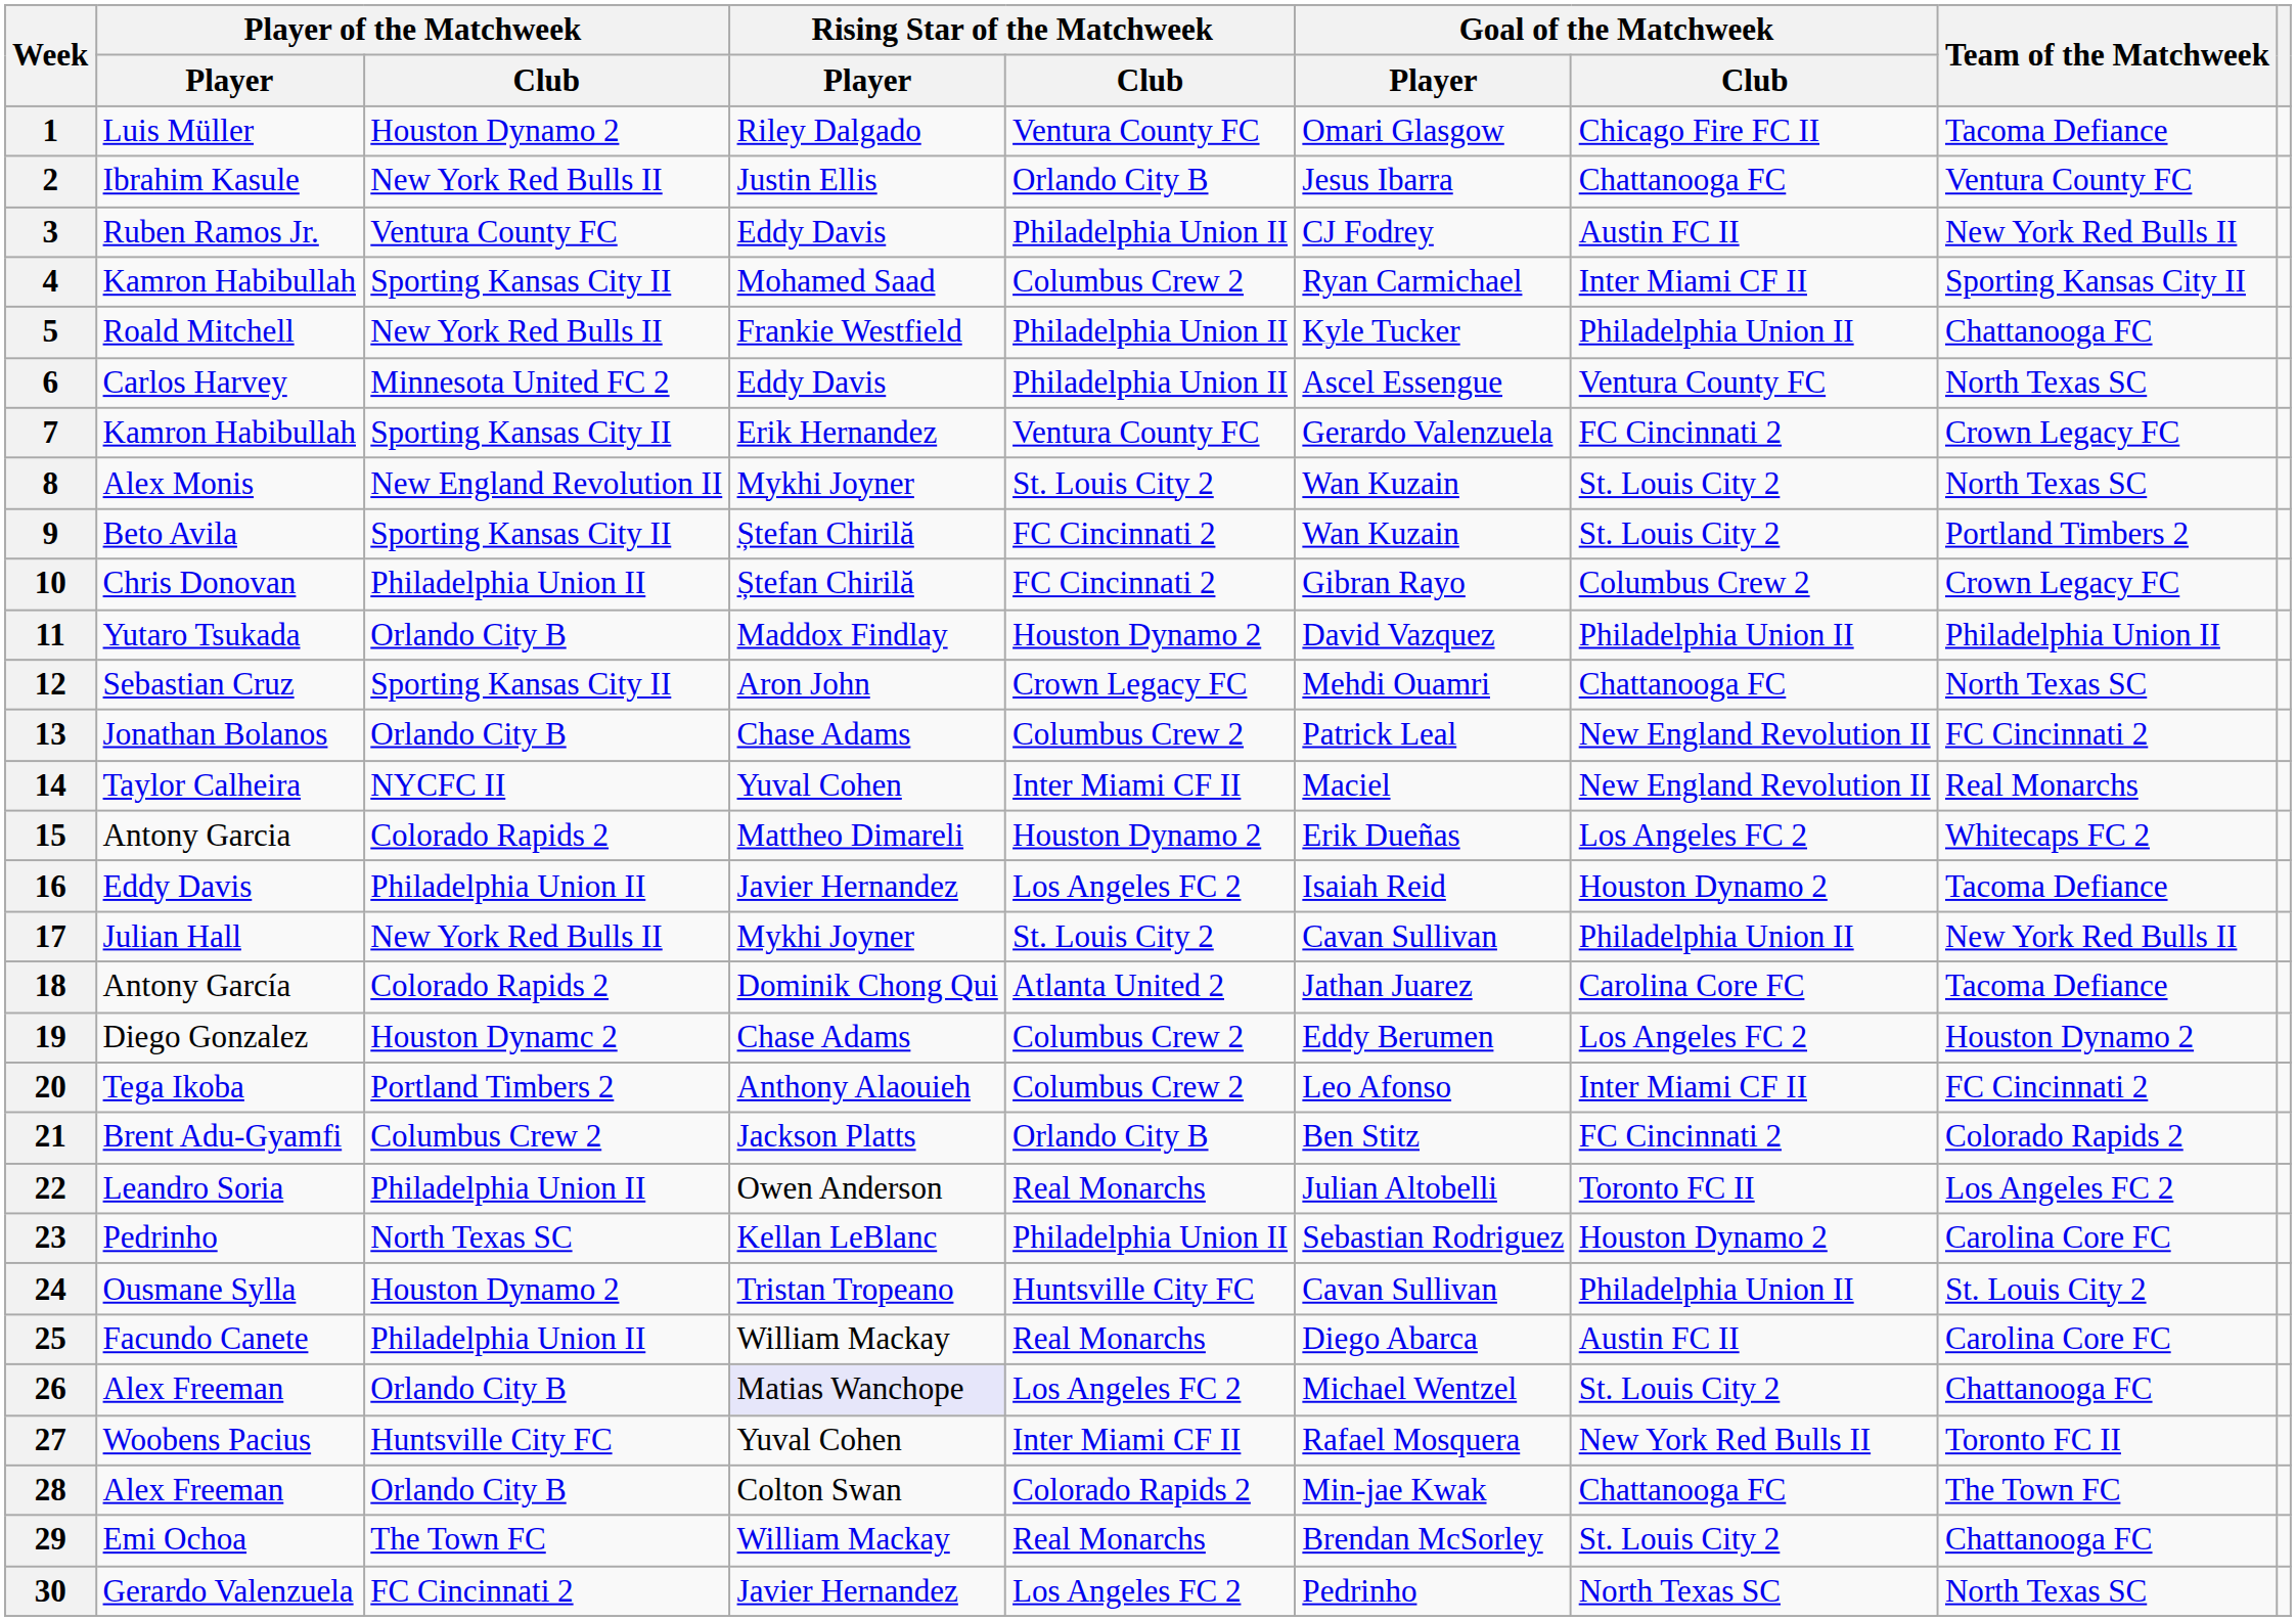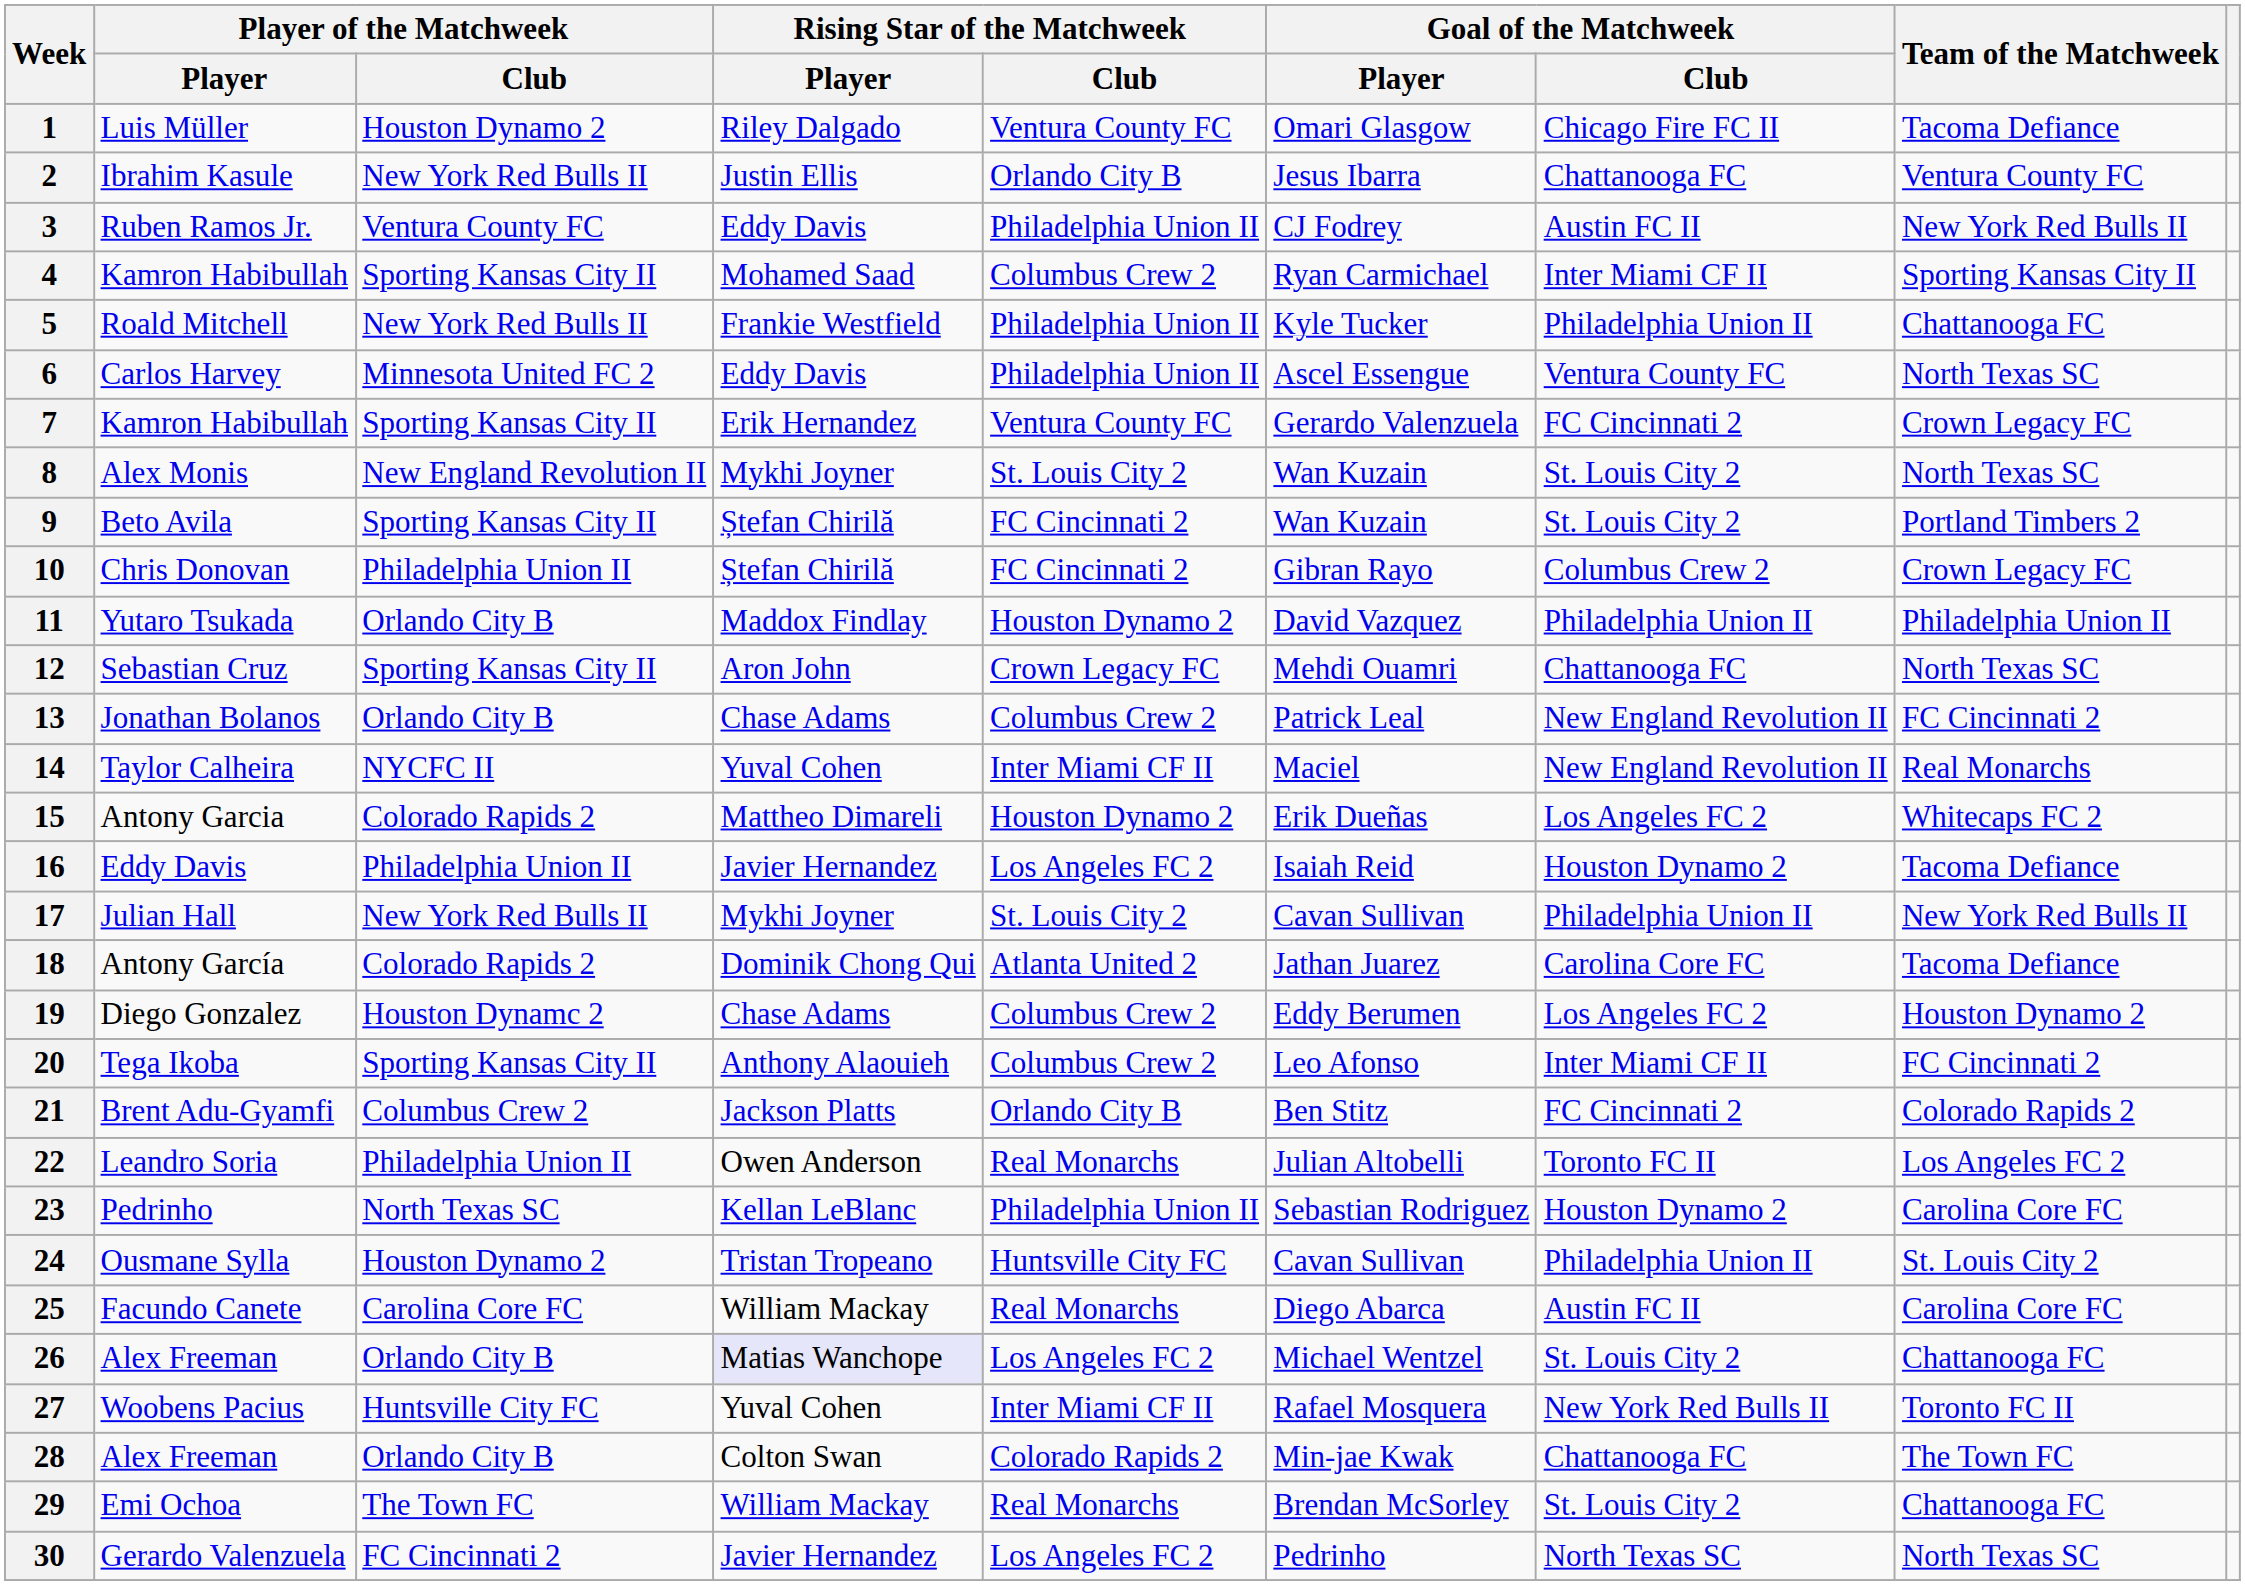20 | Player of the Matchweek / Club: Portland Timbers 2 -> Sporting Kansas City II
25 | Player of the Matchweek / Club: Philadelphia Union II -> Carolina Core FC
